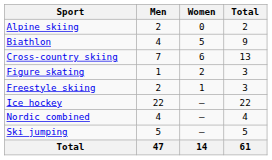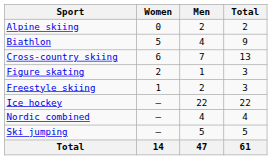columns swapped: Men <-> Women
